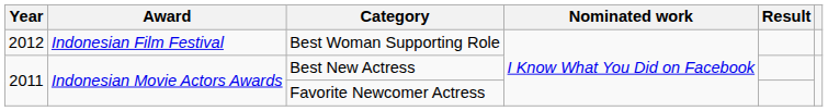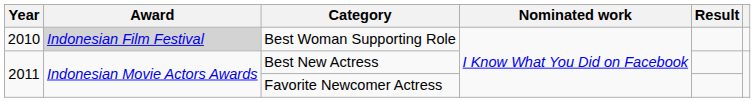Best Woman Supporting Role | Year: 2012 -> 2010
Best Woman Supporting Role | Award: no background -> lightgrey background
